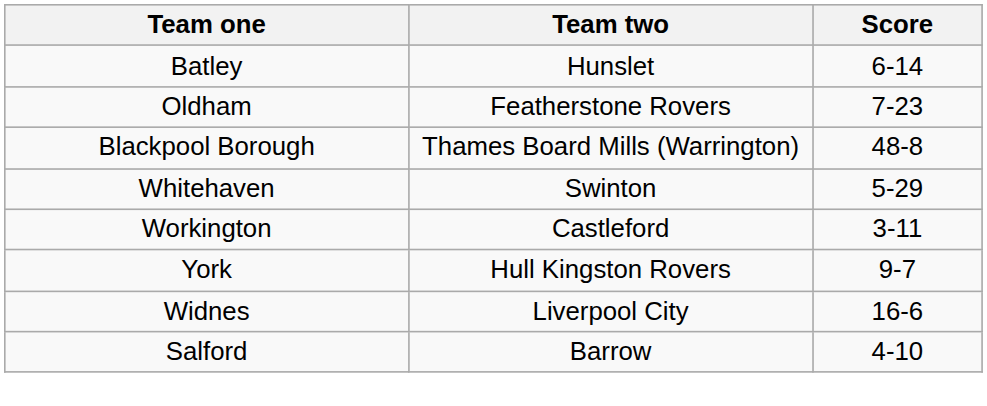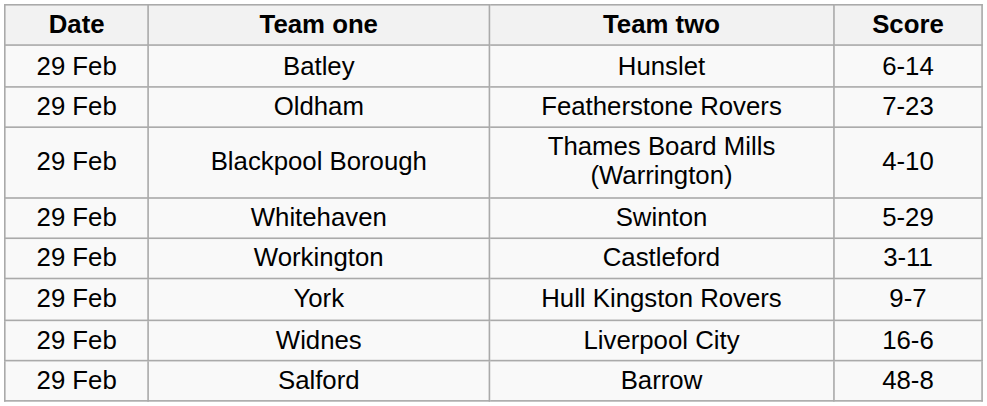+ column: Date | 29 Feb | 29 Feb | 29 Feb | 29 Feb | 29 Feb | 29 Feb | 29 Feb | 29 Feb
Blackpool Borough | Score: 48-8 -> 4-10
Salford | Score: 4-10 -> 48-8
